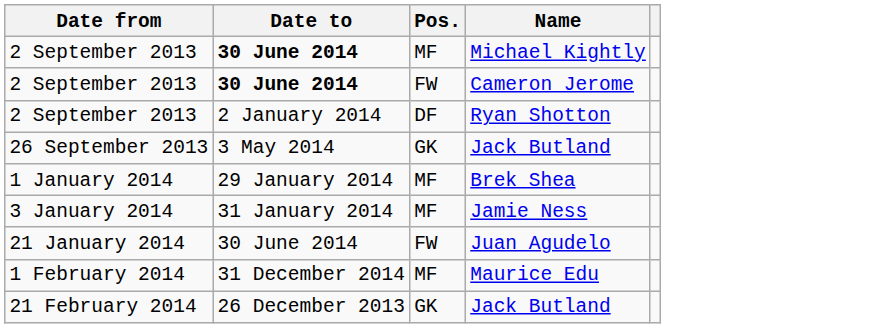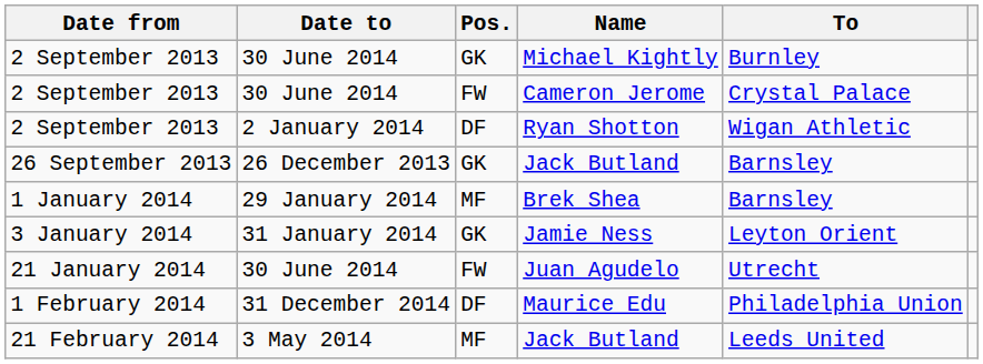+ column: To | Burnley | Crystal Palace | Wigan Athletic | Barnsley | Barnsley | Leyton Orient | Utrecht | Philadelphia Union | Leeds United
Michael Kightly | Date to: bold -> normal
Michael Kightly | Pos.: MF -> GK
Cameron Jerome | Date to: bold -> normal
26 September 2013 / Jack Butland | Date to: 3 May 2014 -> 26 December 2013
Jamie Ness | Pos.: MF -> GK
Maurice Edu | Pos.: MF -> DF
21 February 2014 / Jack Butland | Date to: 26 December 2013 -> 3 May 2014
21 February 2014 / Jack Butland | Pos.: GK -> MF
